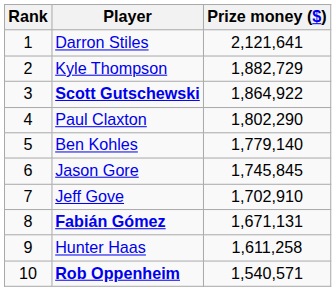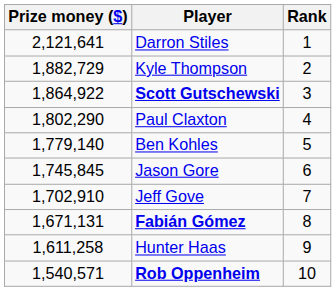columns swapped: Rank <-> Prize money ($)
